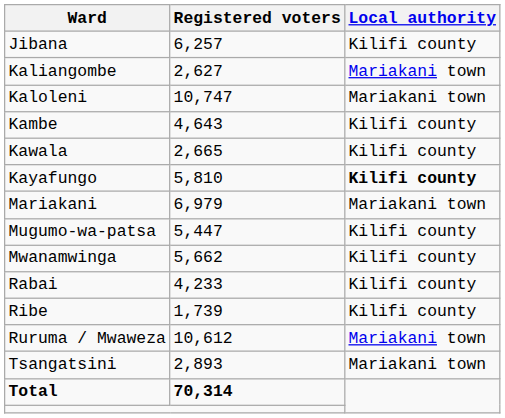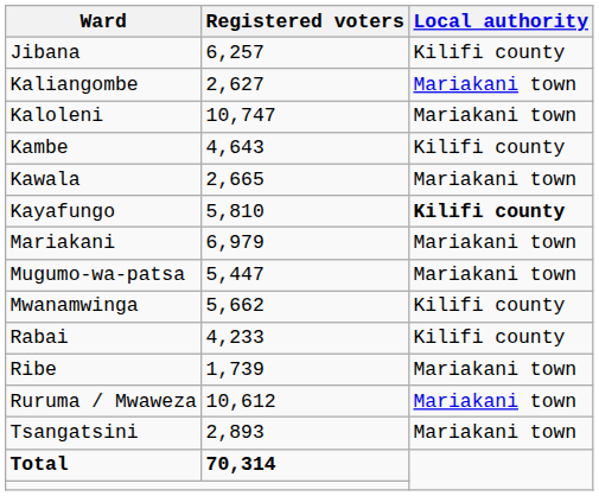Kawala | Local authority: Kilifi county -> Mariakani town
Mugumo-wa-patsa | Local authority: Kilifi county -> Mariakani town
Ribe | Local authority: Kilifi county -> Mariakani town
